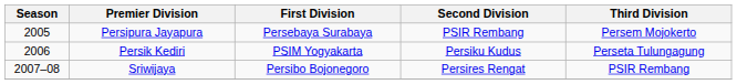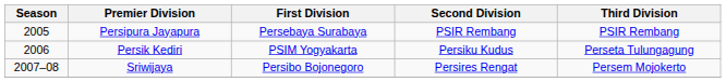Persipura Jayapura | Third Division: Persem Mojokerto -> PSIR Rembang
Sriwijaya | Third Division: PSIR Rembang -> Persem Mojokerto
